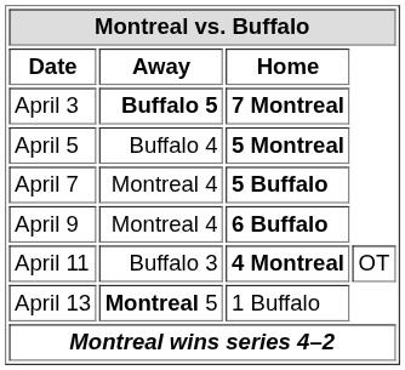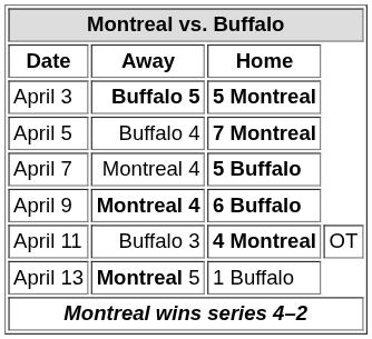April 3 | Home: 7 Montreal -> 5 Montreal
April 5 | Home: 5 Montreal -> 7 Montreal
April 9 | Away: normal -> bold
